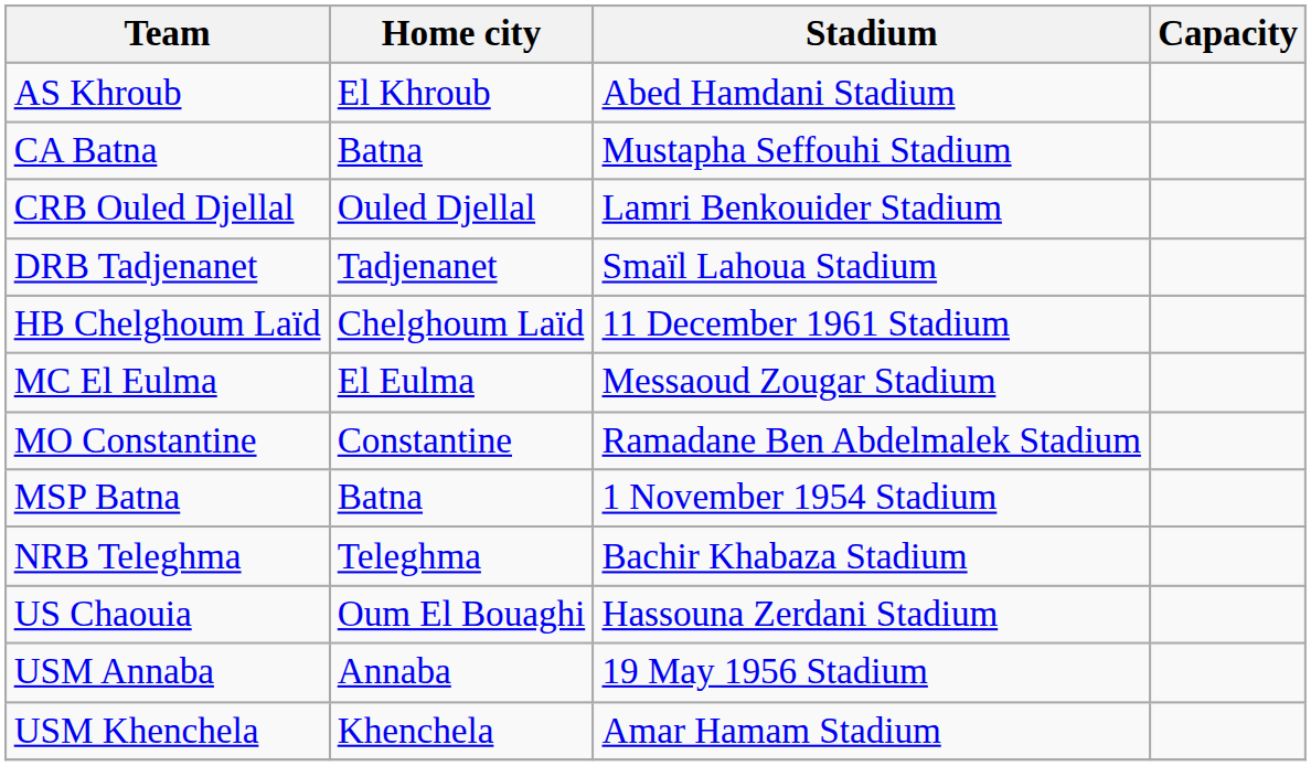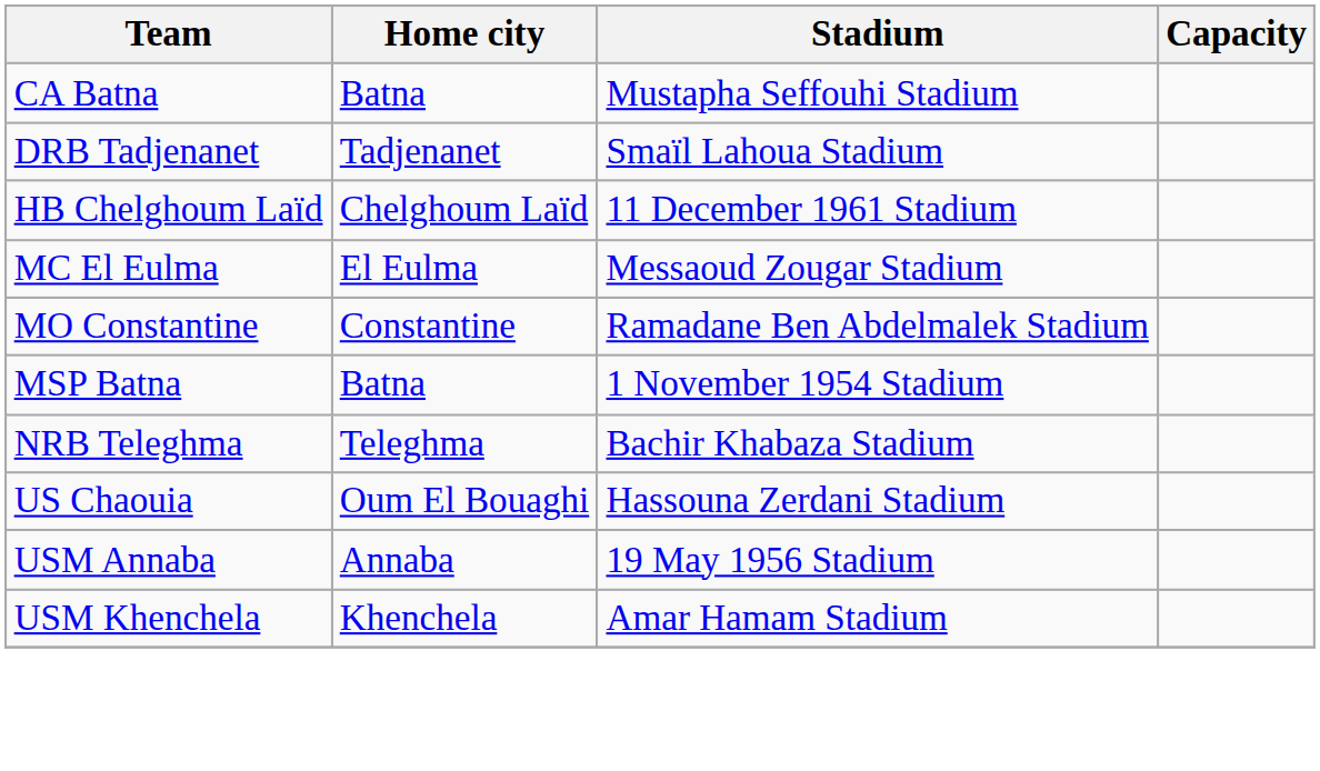- row: AS Khroub | El Khroub | Abed Hamdani Stadium
- row: CRB Ouled Djellal | Ouled Djellal | Lamri Benkouider Stadium
